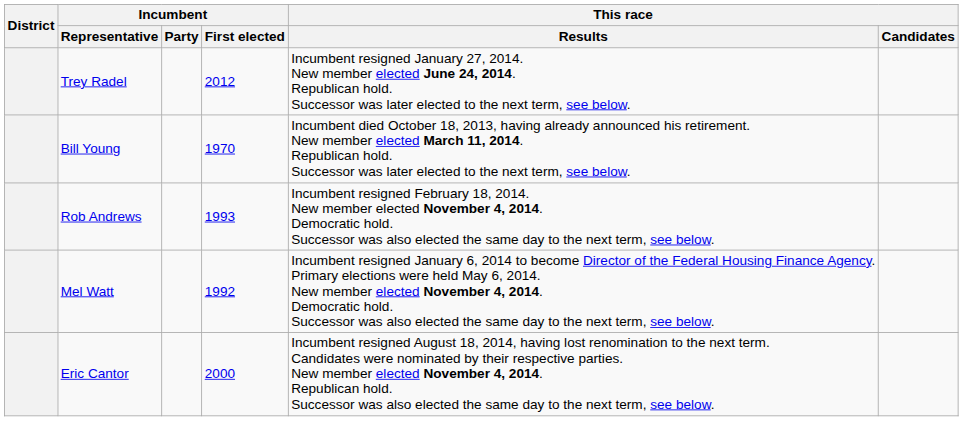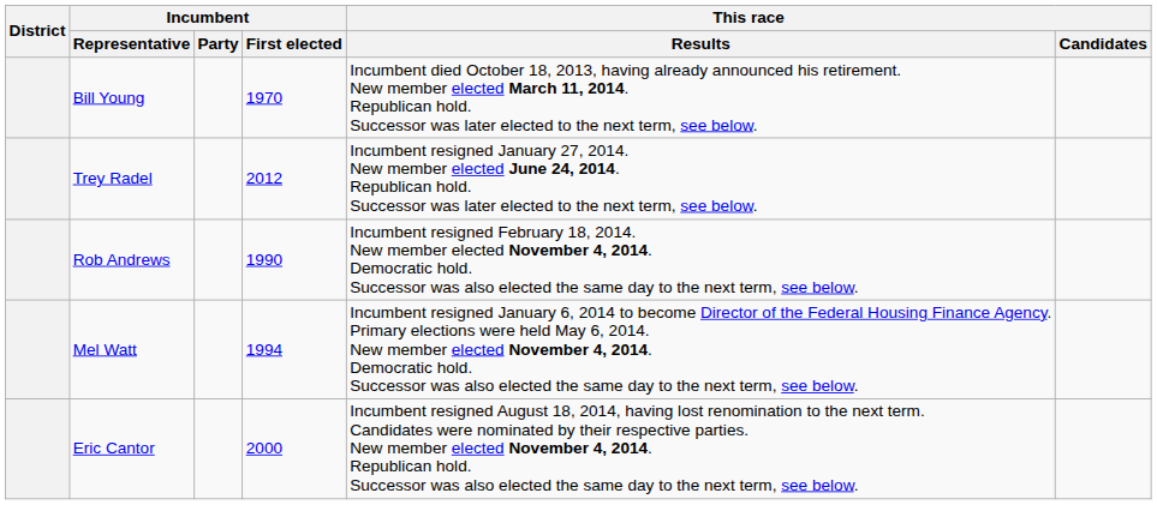rows swapped: Bill Young <-> Trey Radel
Rob Andrews | Incumbent / First elected: 1993 -> 1990
Mel Watt | Incumbent / First elected: 1992 -> 1994
